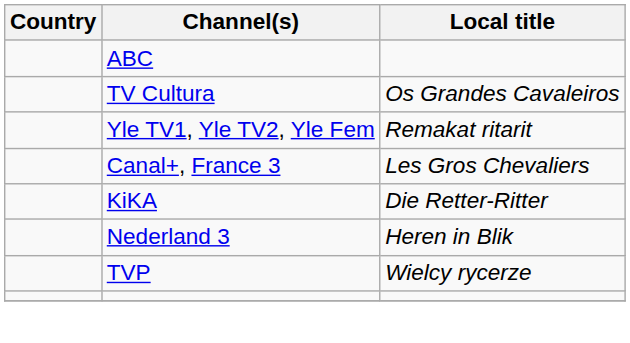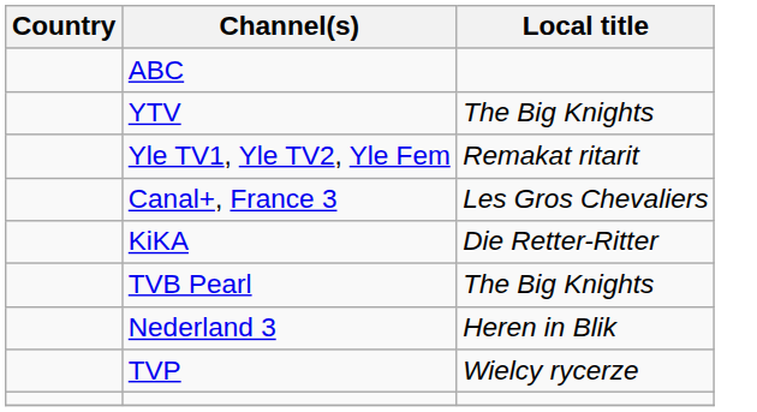- row: TV Cultura | Os Grandes Cavaleiros
+ row: YTV | The Big Knights
+ row: TVB Pearl | The Big Knights
